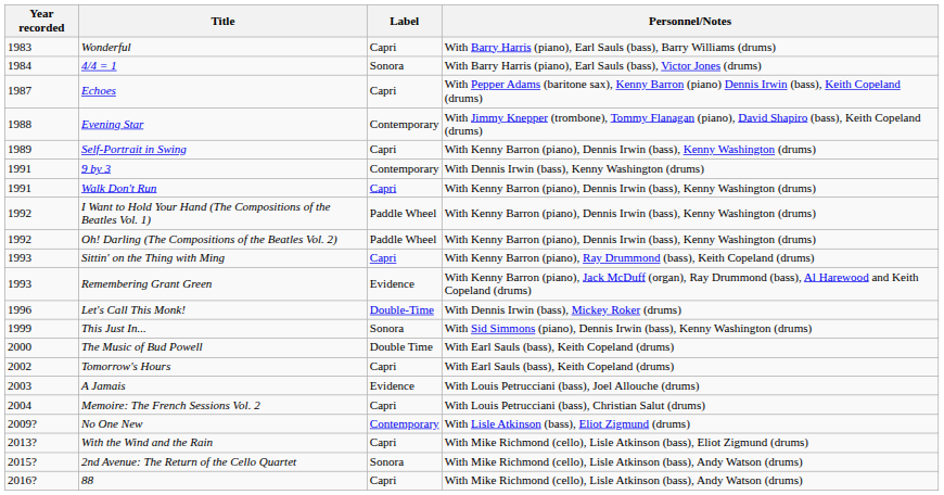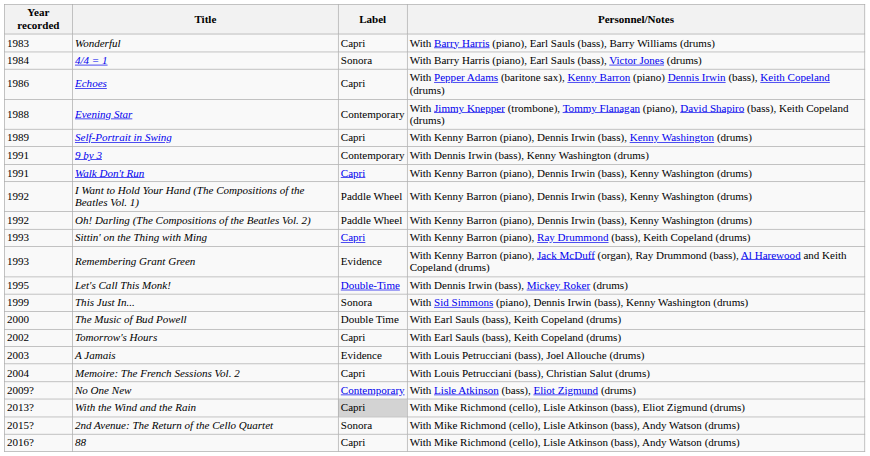Echoes | Year recorded: 1987 -> 1986
Let's Call This Monk! | Year recorded: 1996 -> 1995
With the Wind and the Rain | Label: no background -> lightgrey background
